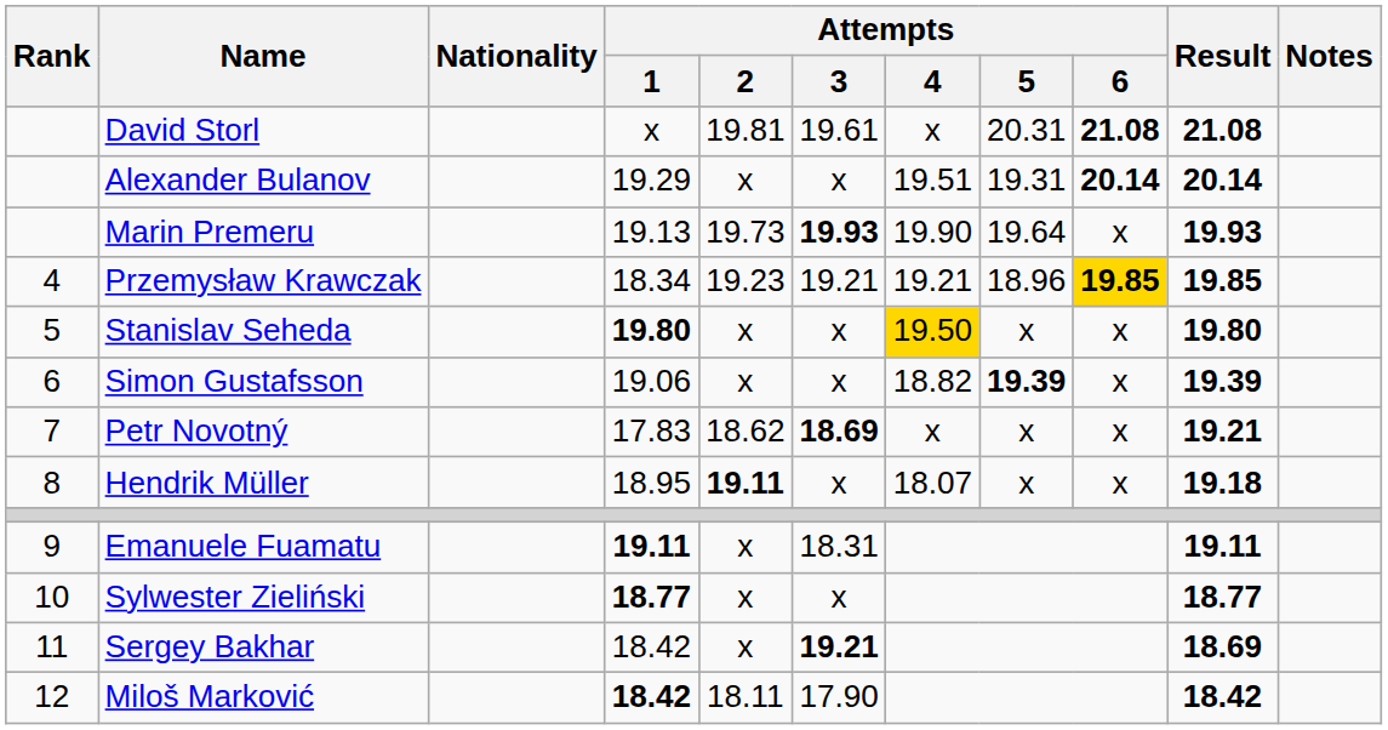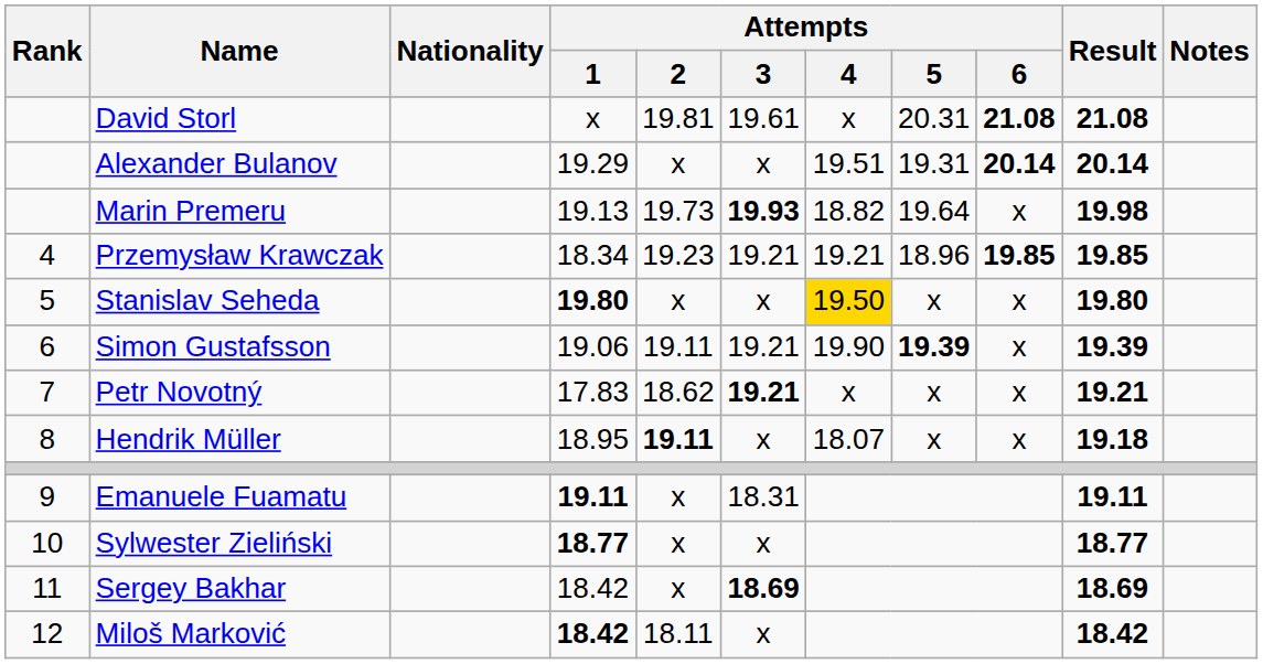Marin Premeru | Attempts / 4: 19.90 -> 18.82
Marin Premeru | Result: 19.93 -> 19.98
Przemysław Krawczak | Attempts / 6: gold background -> no background
Simon Gustafsson | Attempts / 2: x -> 19.11
Simon Gustafsson | Attempts / 3: x -> 19.21
Simon Gustafsson | Attempts / 4: 18.82 -> 19.90
Petr Novotný | Attempts / 3: 18.69 -> 19.21
Sergey Bakhar | Attempts / 3: 19.21 -> 18.69
Miloš Marković | Attempts / 3: 17.90 -> x
